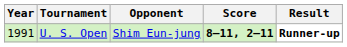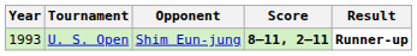U. S. Open | Year: 1991 -> 1993
